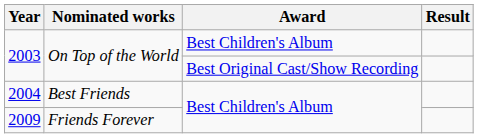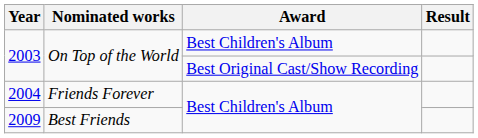2004 | Nominated works: Best Friends -> Friends Forever
2009 | Nominated works: Friends Forever -> Best Friends
